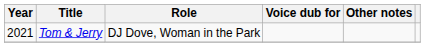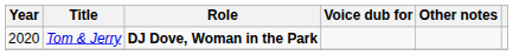Tom & Jerry | Year: 2021 -> 2020
Tom & Jerry | Role: normal -> bold
